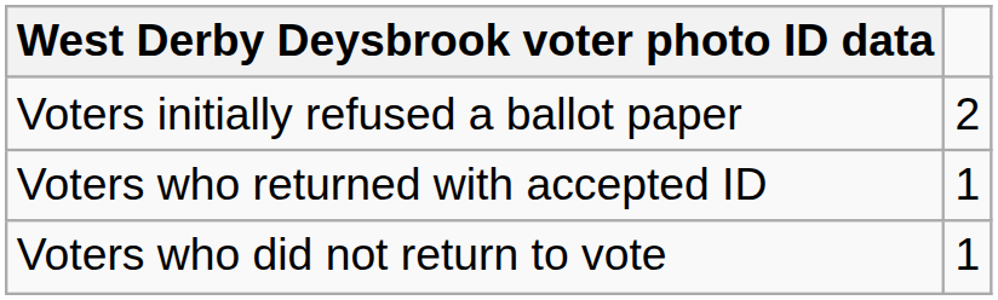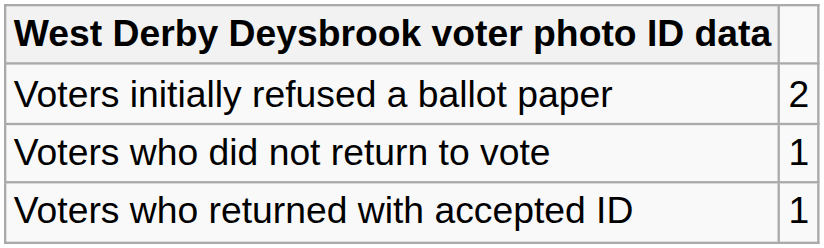rows swapped: Voters who returned with accepted ID <-> Voters who did not return to vote
